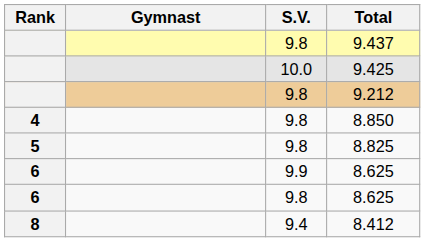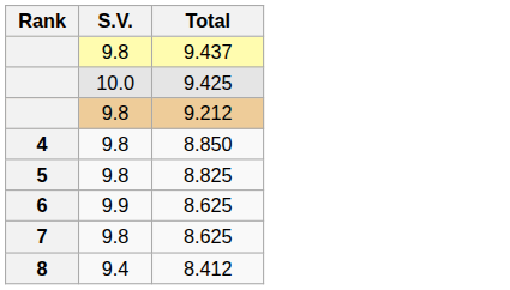- column: Gymnast
9.8 / 8.625 | Rank: 6 -> 7
